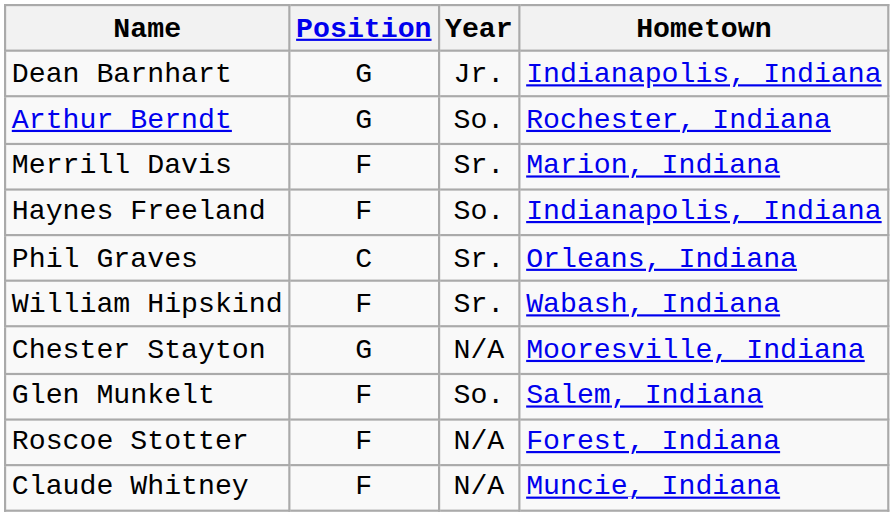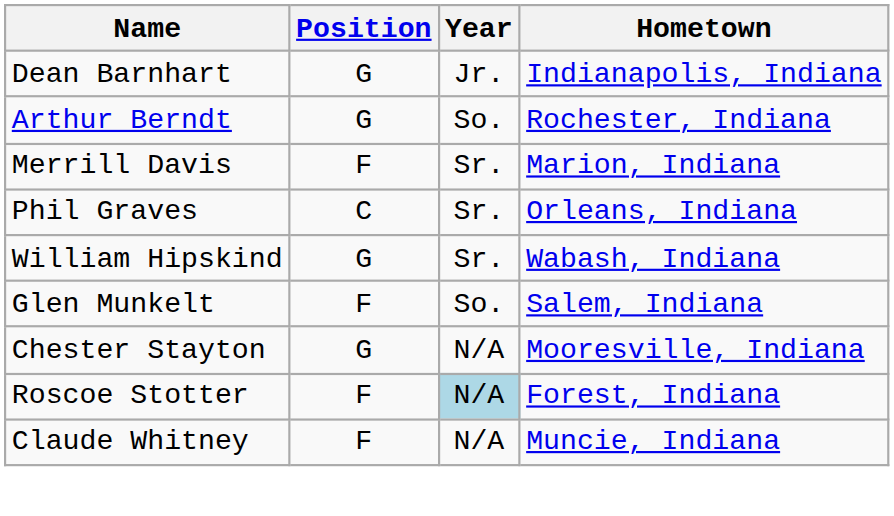- row: Haynes Freeland | F | So. | Indianapolis, Indiana
William Hipskind | Position: F -> G
rows swapped: Glen Munkelt <-> Chester Stayton
Roscoe Stotter | Year: no background -> lightblue background
